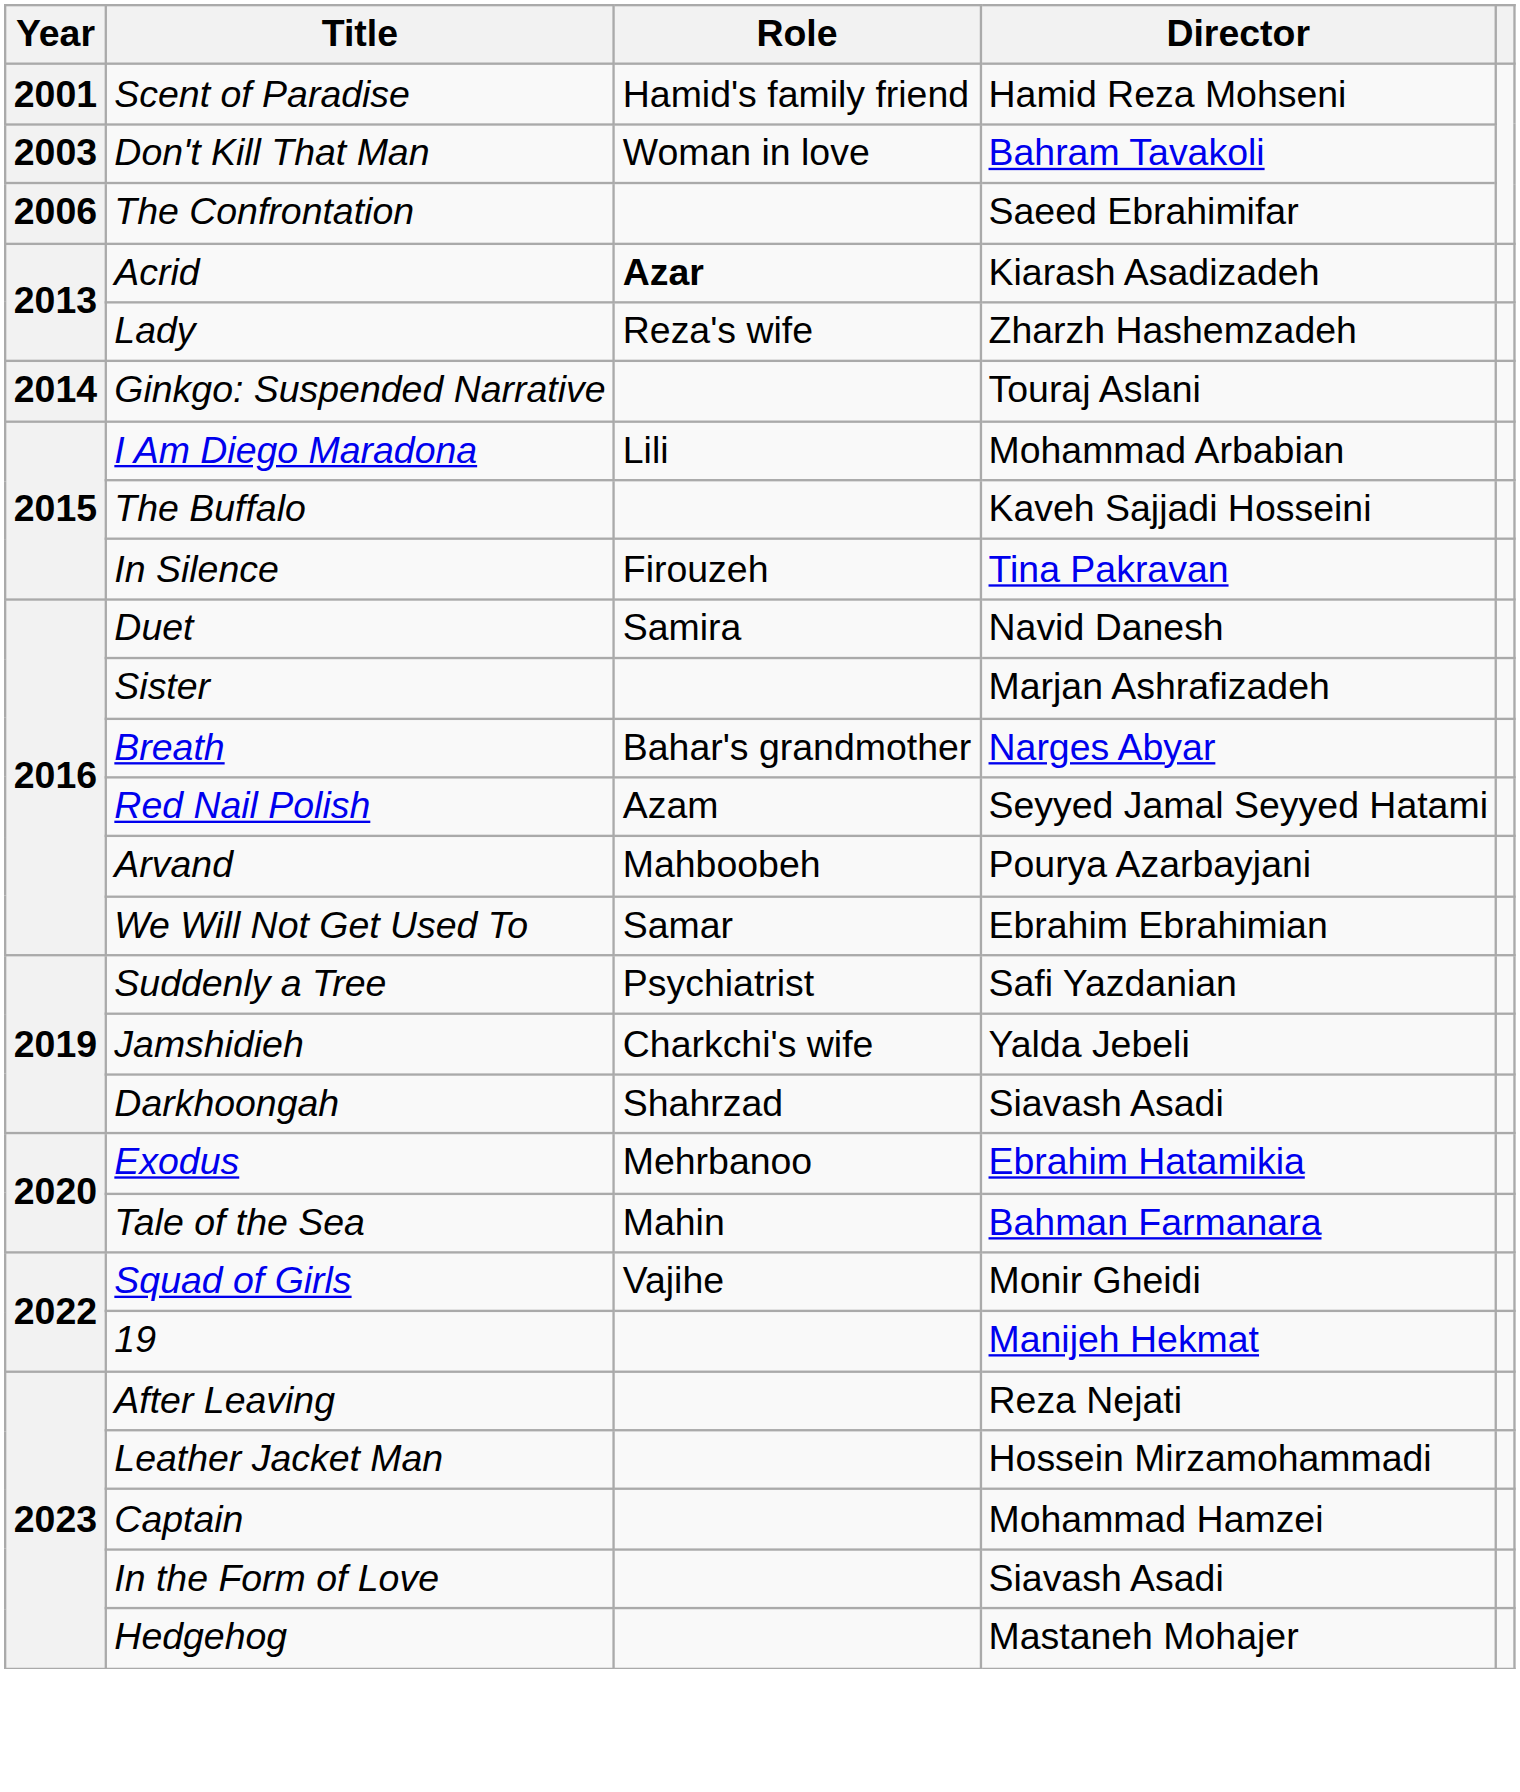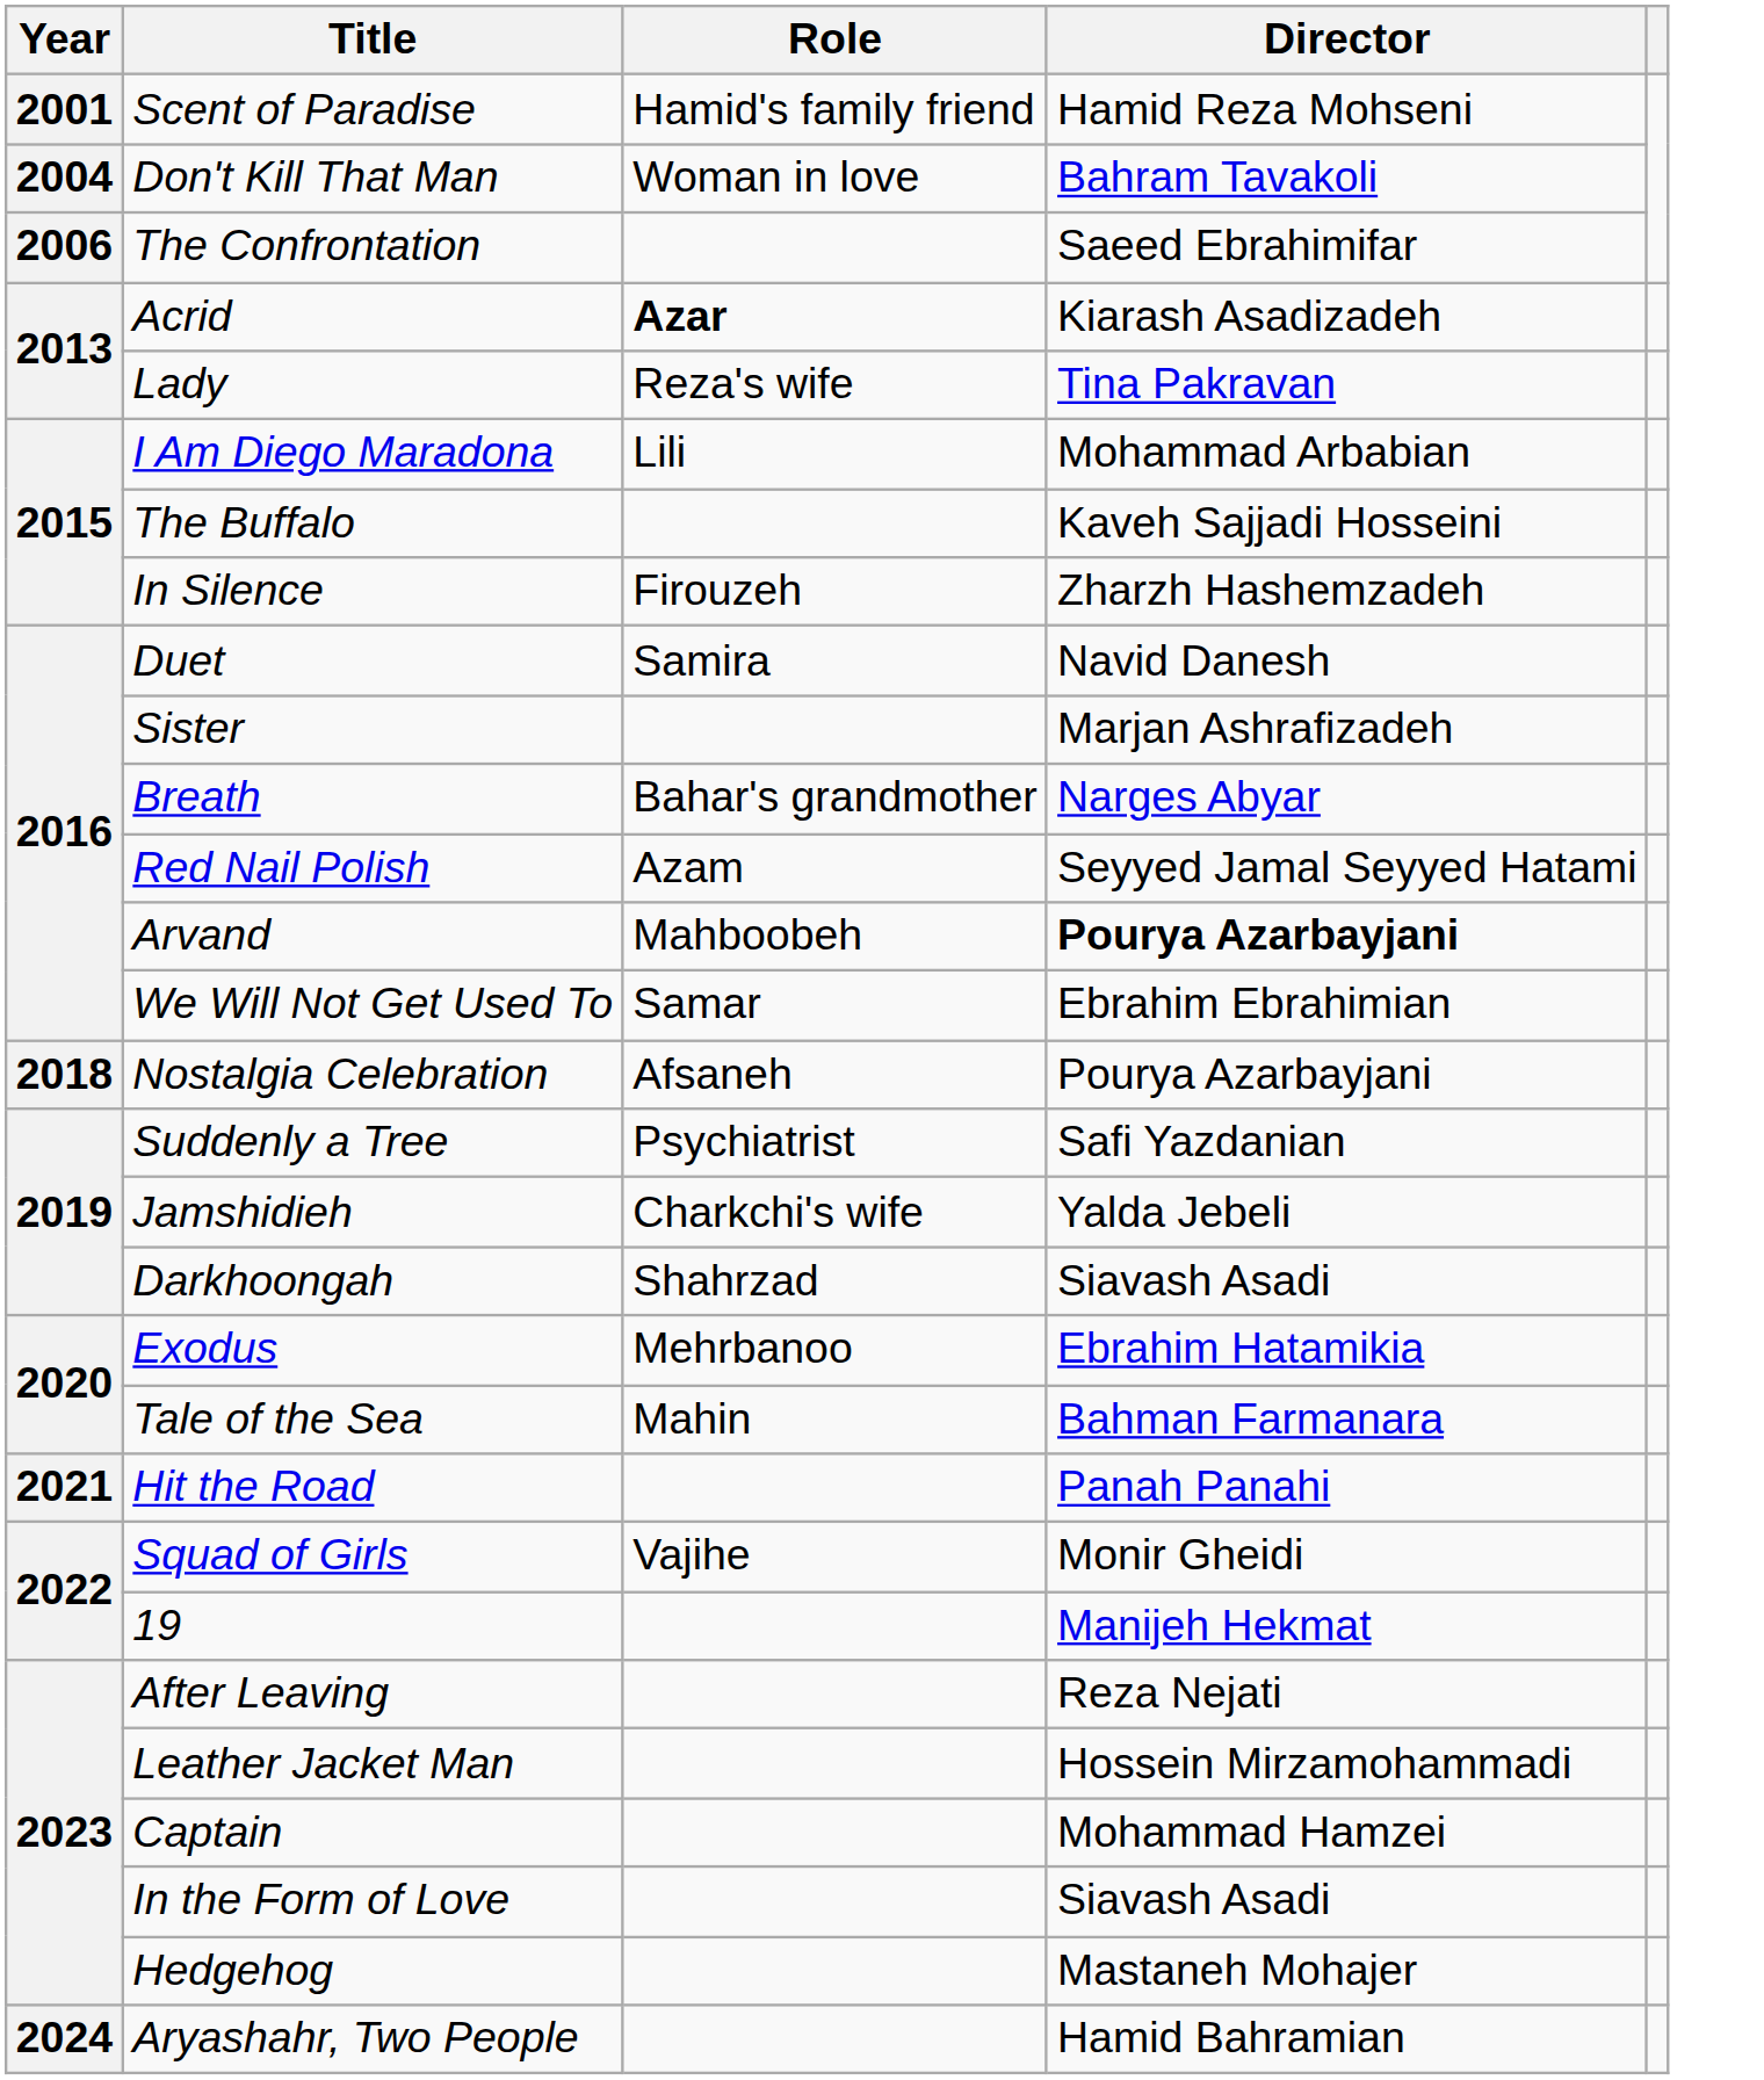Don't Kill That Man | Year: 2003 -> 2004
Lady | Director: Zharzh Hashemzadeh -> Tina Pakravan
- row: 2014 | Ginkgo: Suspended Narrative | Touraj Aslani
In Silence | Director: Tina Pakravan -> Zharzh Hashemzadeh
Arvand | Director: normal -> bold
+ row: 2018 | Nostalgia Celebration | Afsaneh | Pourya Azarbayjani
+ row: 2021 | Hit the Road | Panah Panahi
+ row: 2024 | Aryashahr, Two People | Hamid Bahramian
